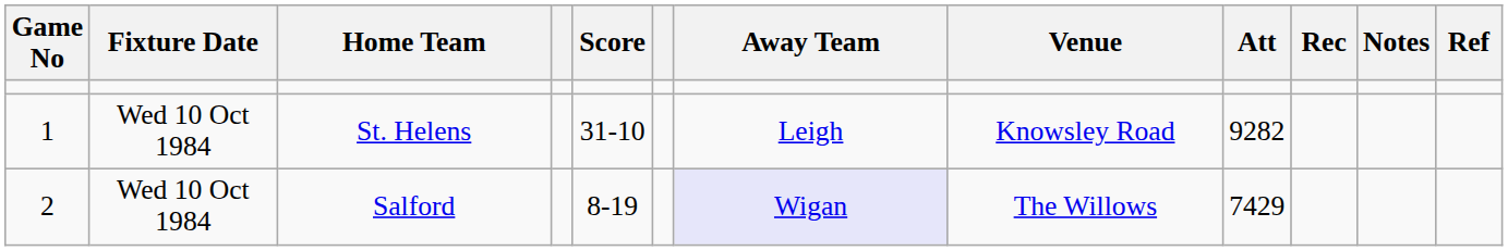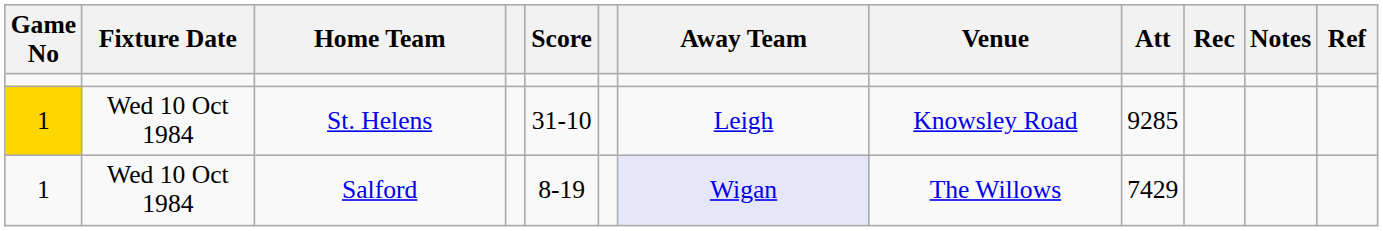St. Helens | Game No: no background -> gold background
St. Helens | Att: 9282 -> 9285
Salford | Game No: 2 -> 1
